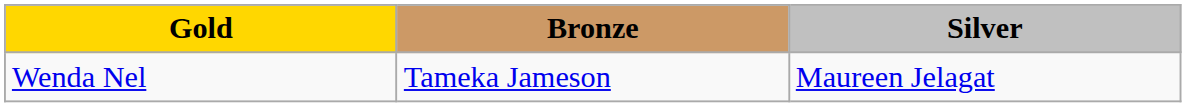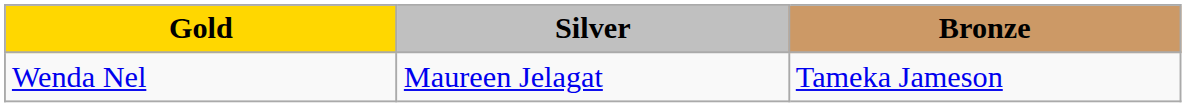columns swapped: Silver <-> Bronze
